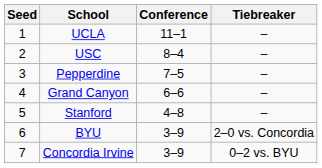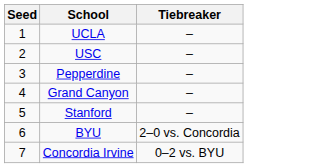- column: Conference | 11–1 | 8–4 | 7–5 | 6–6 | 4–8 | 3–9 | 3–9
